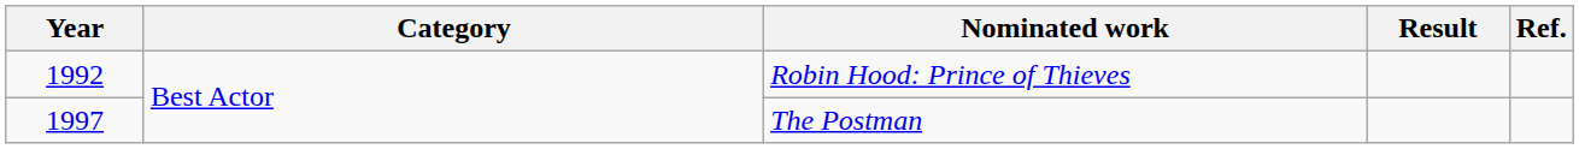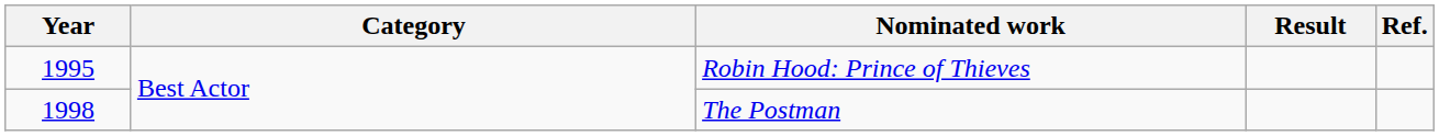Robin Hood: Prince of Thieves | Year: 1992 -> 1995
The Postman | Year: 1997 -> 1998
